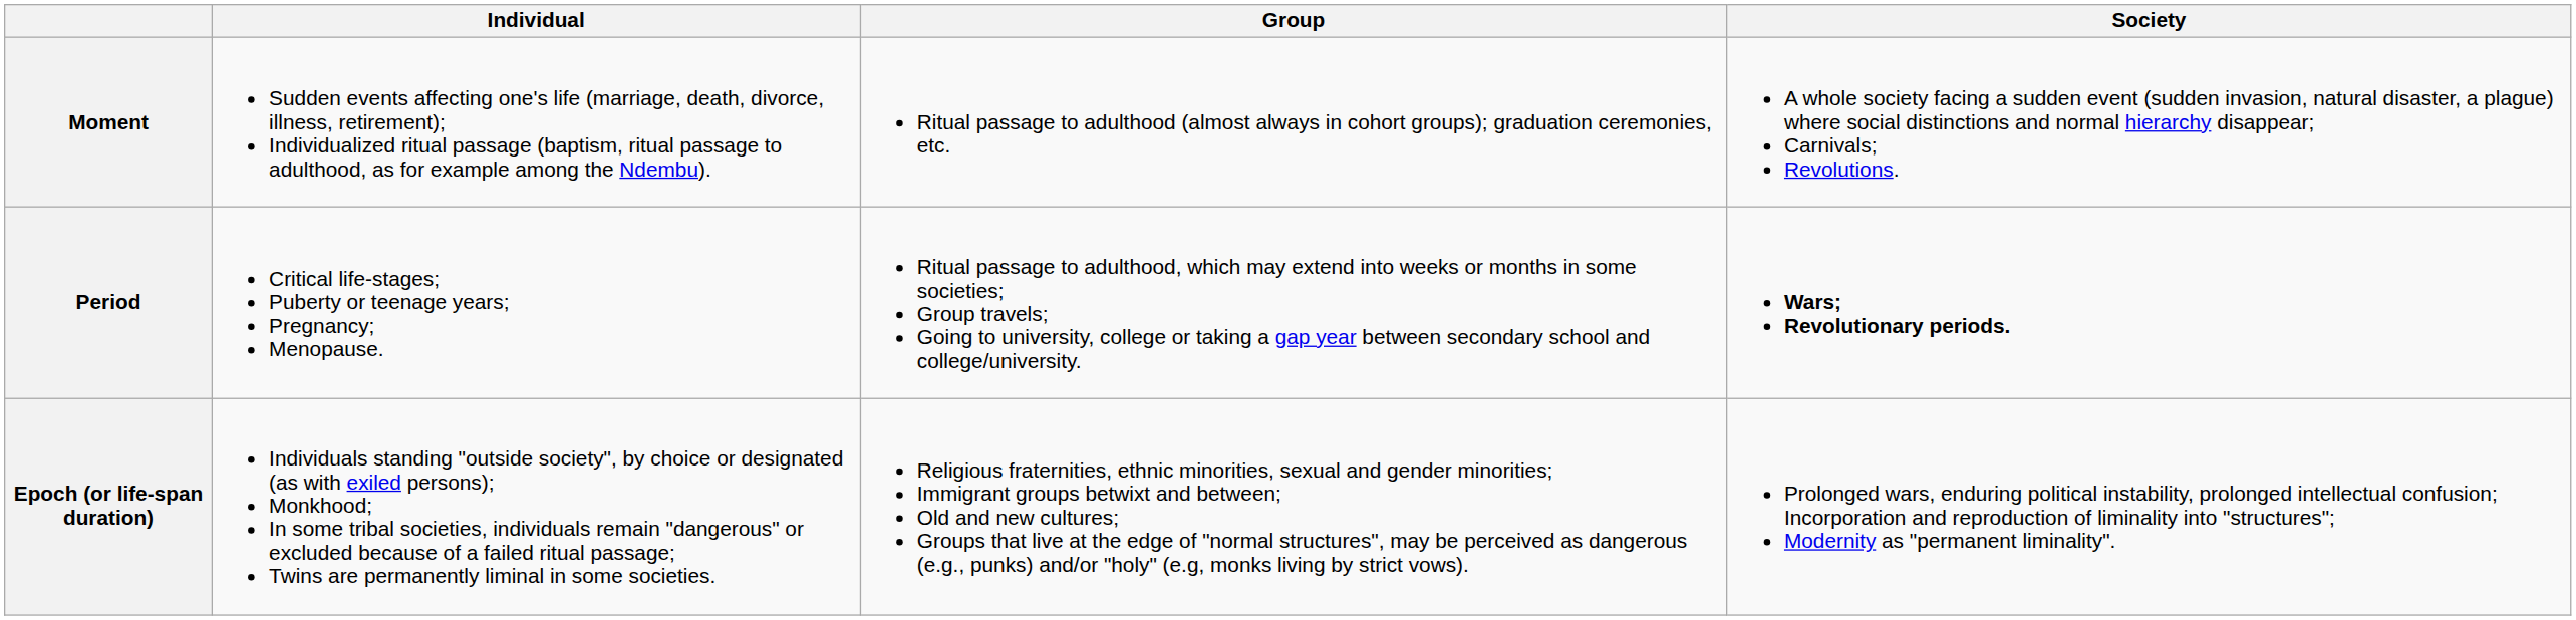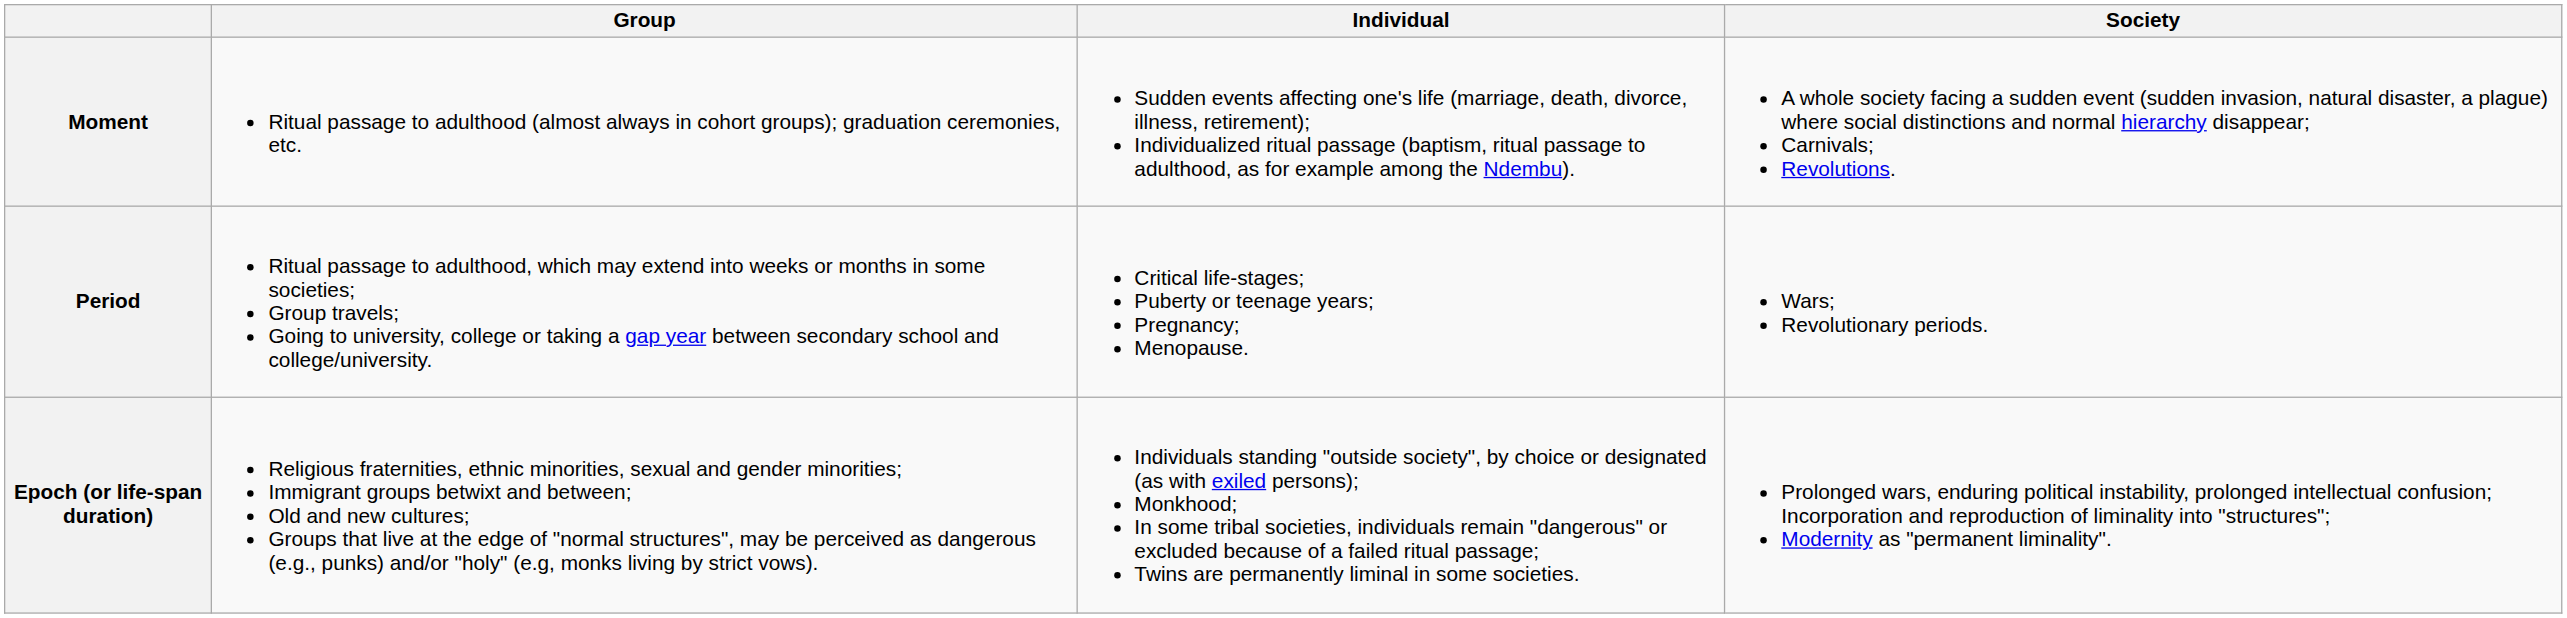columns swapped: Individual <-> Group
Period | Society: bold -> normal
